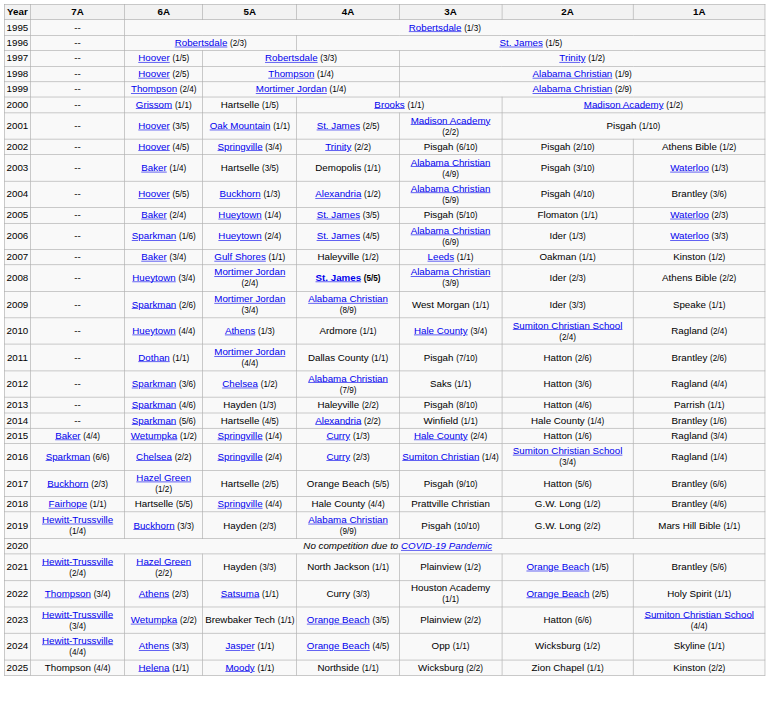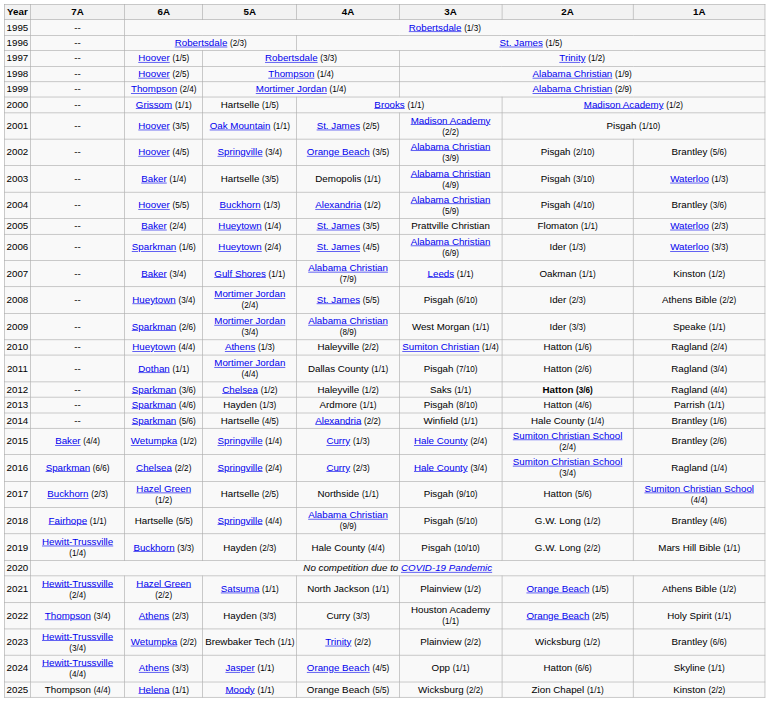Hoover (4/5) | 4A: Trinity (2/2) -> Orange Beach (3/5)
Hoover (4/5) | 3A: Pisgah (6/10) -> Alabama Christian (3/9)
Hoover (4/5) | 1A: Athens Bible (1/2) -> Brantley (5/6)
Baker (2/4) | 3A: Pisgah (5/10) -> Prattville Christian
Baker (3/4) | 4A: Haleyville (1/2) -> Alabama Christian (7/9)
Hueytown (3/4) | 4A: bold -> normal
Hueytown (3/4) | 3A: Alabama Christian (3/9) -> Pisgah (6/10)
Hueytown (4/4) | 4A: Ardmore (1/1) -> Haleyville (2/2)
Hueytown (4/4) | 3A: Hale County (3/4) -> Sumiton Christian (1/4)
Hueytown (4/4) | 2A: Sumiton Christian School (2/4) -> Hatton (1/6)
Dothan (1/1) | 1A: Brantley (2/6) -> Ragland (3/4)
Sparkman (3/6) | 4A: Alabama Christian (7/9) -> Haleyville (1/2)
Sparkman (3/6) | 2A: normal -> bold
Sparkman (4/6) | 4A: Haleyville (2/2) -> Ardmore (1/1)
Wetumpka (1/2) | 2A: Hatton (1/6) -> Sumiton Christian School (2/4)
Wetumpka (1/2) | 1A: Ragland (3/4) -> Brantley (2/6)
Chelsea (2/2) | 3A: Sumiton Christian (1/4) -> Hale County (3/4)
Hazel Green (1/2) | 4A: Orange Beach (5/5) -> Northside (1/1)
Hazel Green (1/2) | 1A: Brantley (6/6) -> Sumiton Christian School (4/4)
Hartselle (5/5) | 4A: Hale County (4/4) -> Alabama Christian (9/9)
Hartselle (5/5) | 3A: Prattville Christian -> Pisgah (5/10)
Buckhorn (3/3) | 4A: Alabama Christian (9/9) -> Hale County (4/4)
Hazel Green (2/2) | 5A: Hayden (3/3) -> Satsuma (1/1)
Hazel Green (2/2) | 1A: Brantley (5/6) -> Athens Bible (1/2)
Athens (2/3) | 5A: Satsuma (1/1) -> Hayden (3/3)
Wetumpka (2/2) | 4A: Orange Beach (3/5) -> Trinity (2/2)
Wetumpka (2/2) | 2A: Hatton (6/6) -> Wicksburg (1/2)
Wetumpka (2/2) | 1A: Sumiton Christian School (4/4) -> Brantley (6/6)
Athens (3/3) | 2A: Wicksburg (1/2) -> Hatton (6/6)
Helena (1/1) | 4A: Northside (1/1) -> Orange Beach (5/5)
